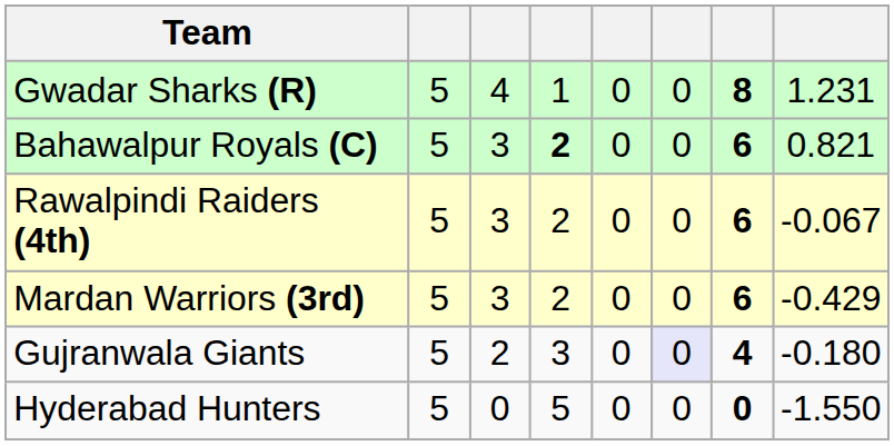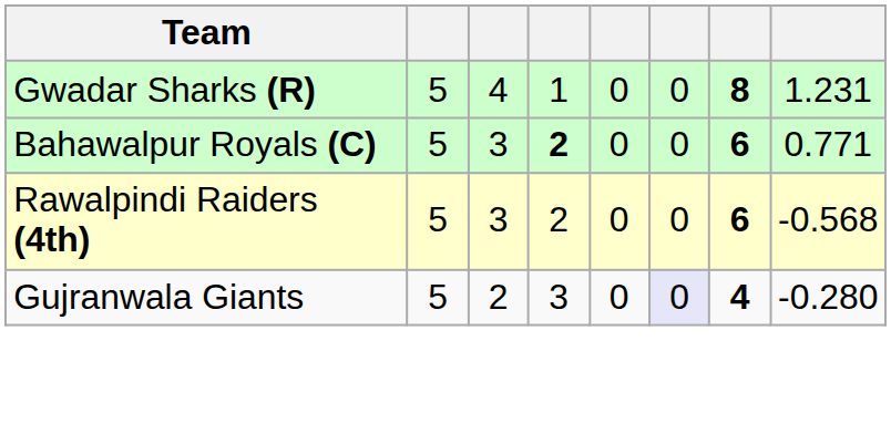Bahawalpur Royals (C) | column 8: 0.821 -> 0.771
Rawalpindi Raiders (4th) | column 8: -0.067 -> -0.568
- row: Mardan Warriors (3rd) | 5 | 3 | 2 | 0 | 0 | 6 | -0.429
Gujranwala Giants | column 8: -0.180 -> -0.280
- row: Hyderabad Hunters | 5 | 0 | 5 | 0 | 0 | 0 | -1.550
